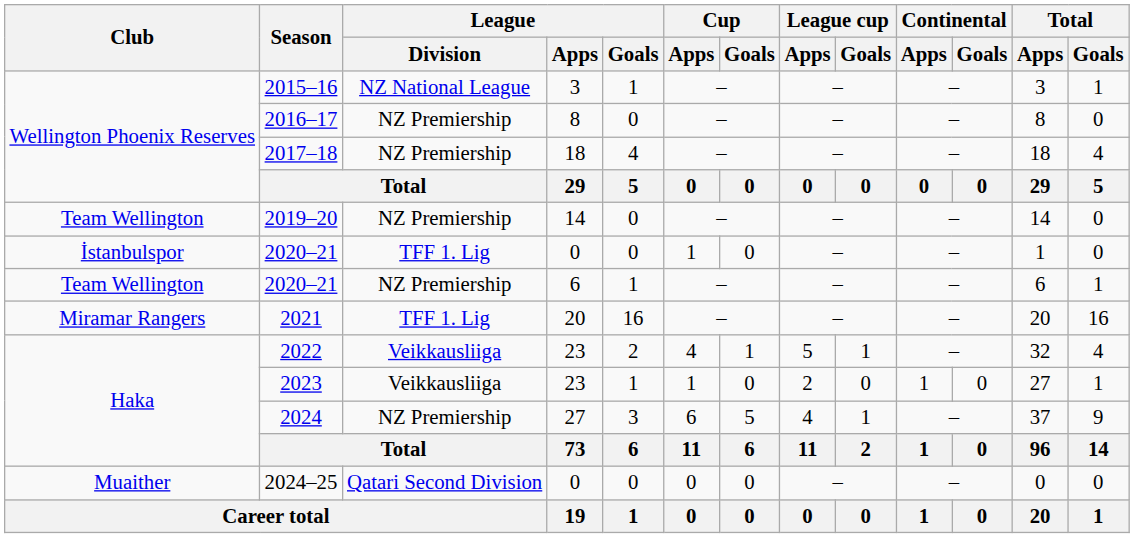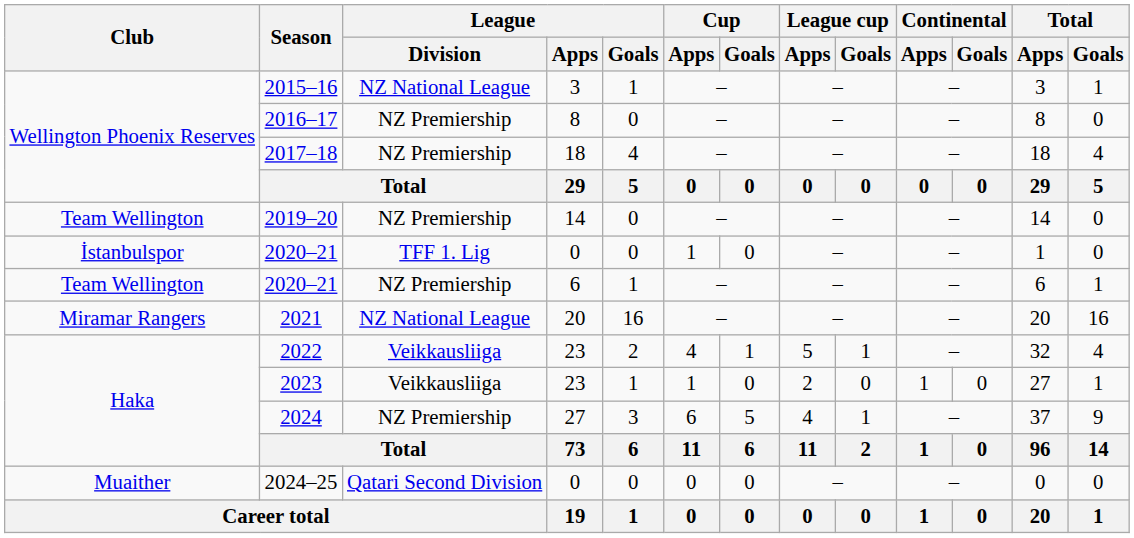2021 | League / Division: TFF 1. Lig -> NZ National League
